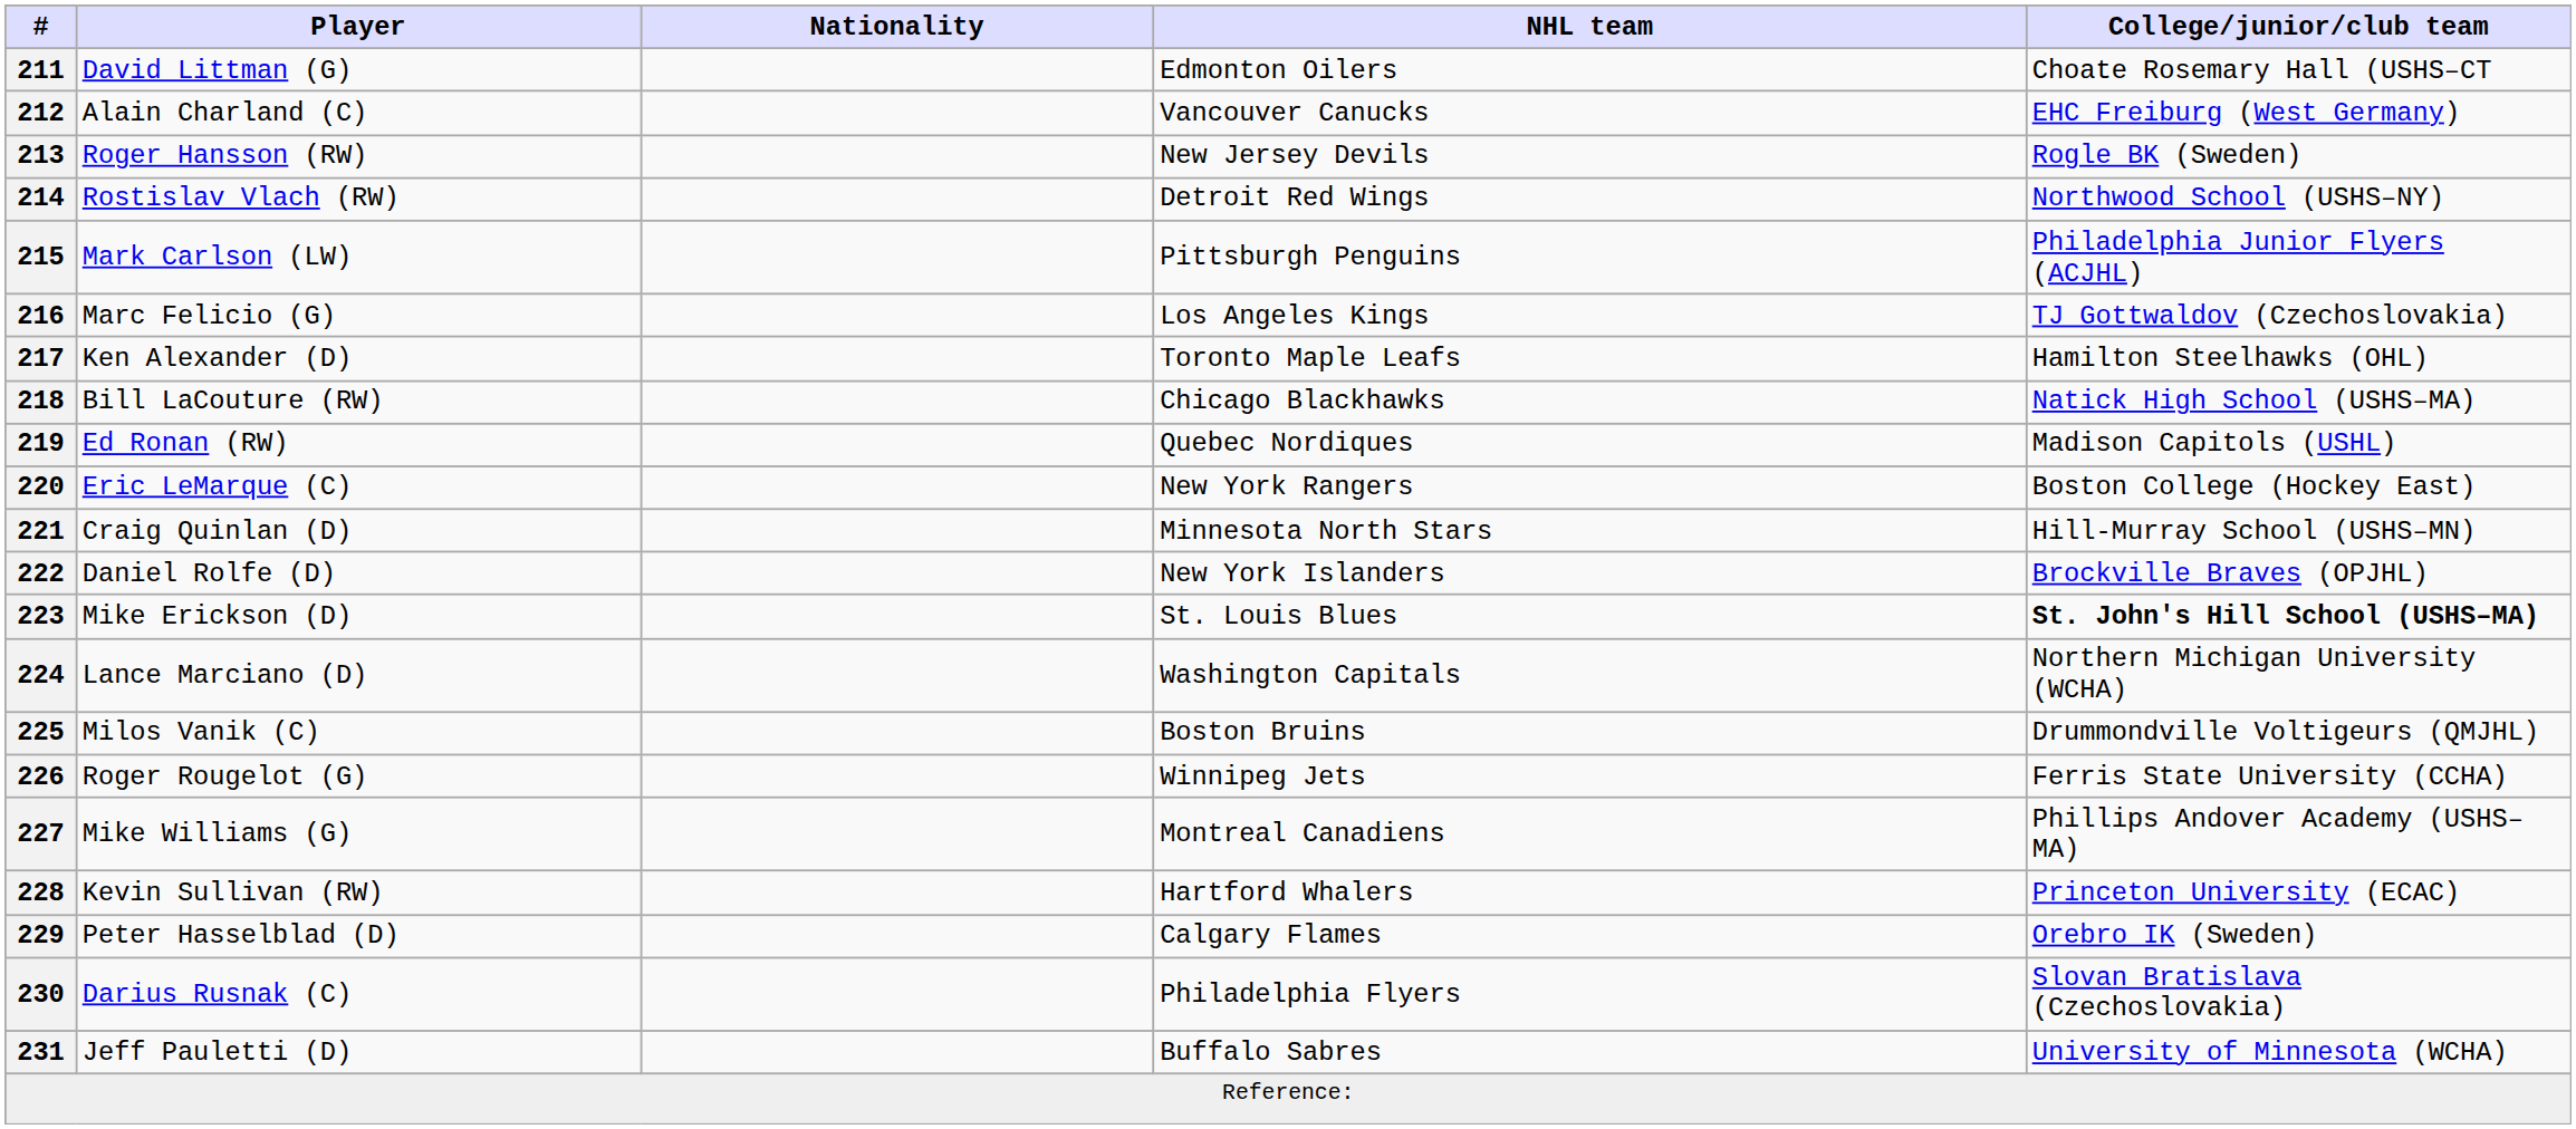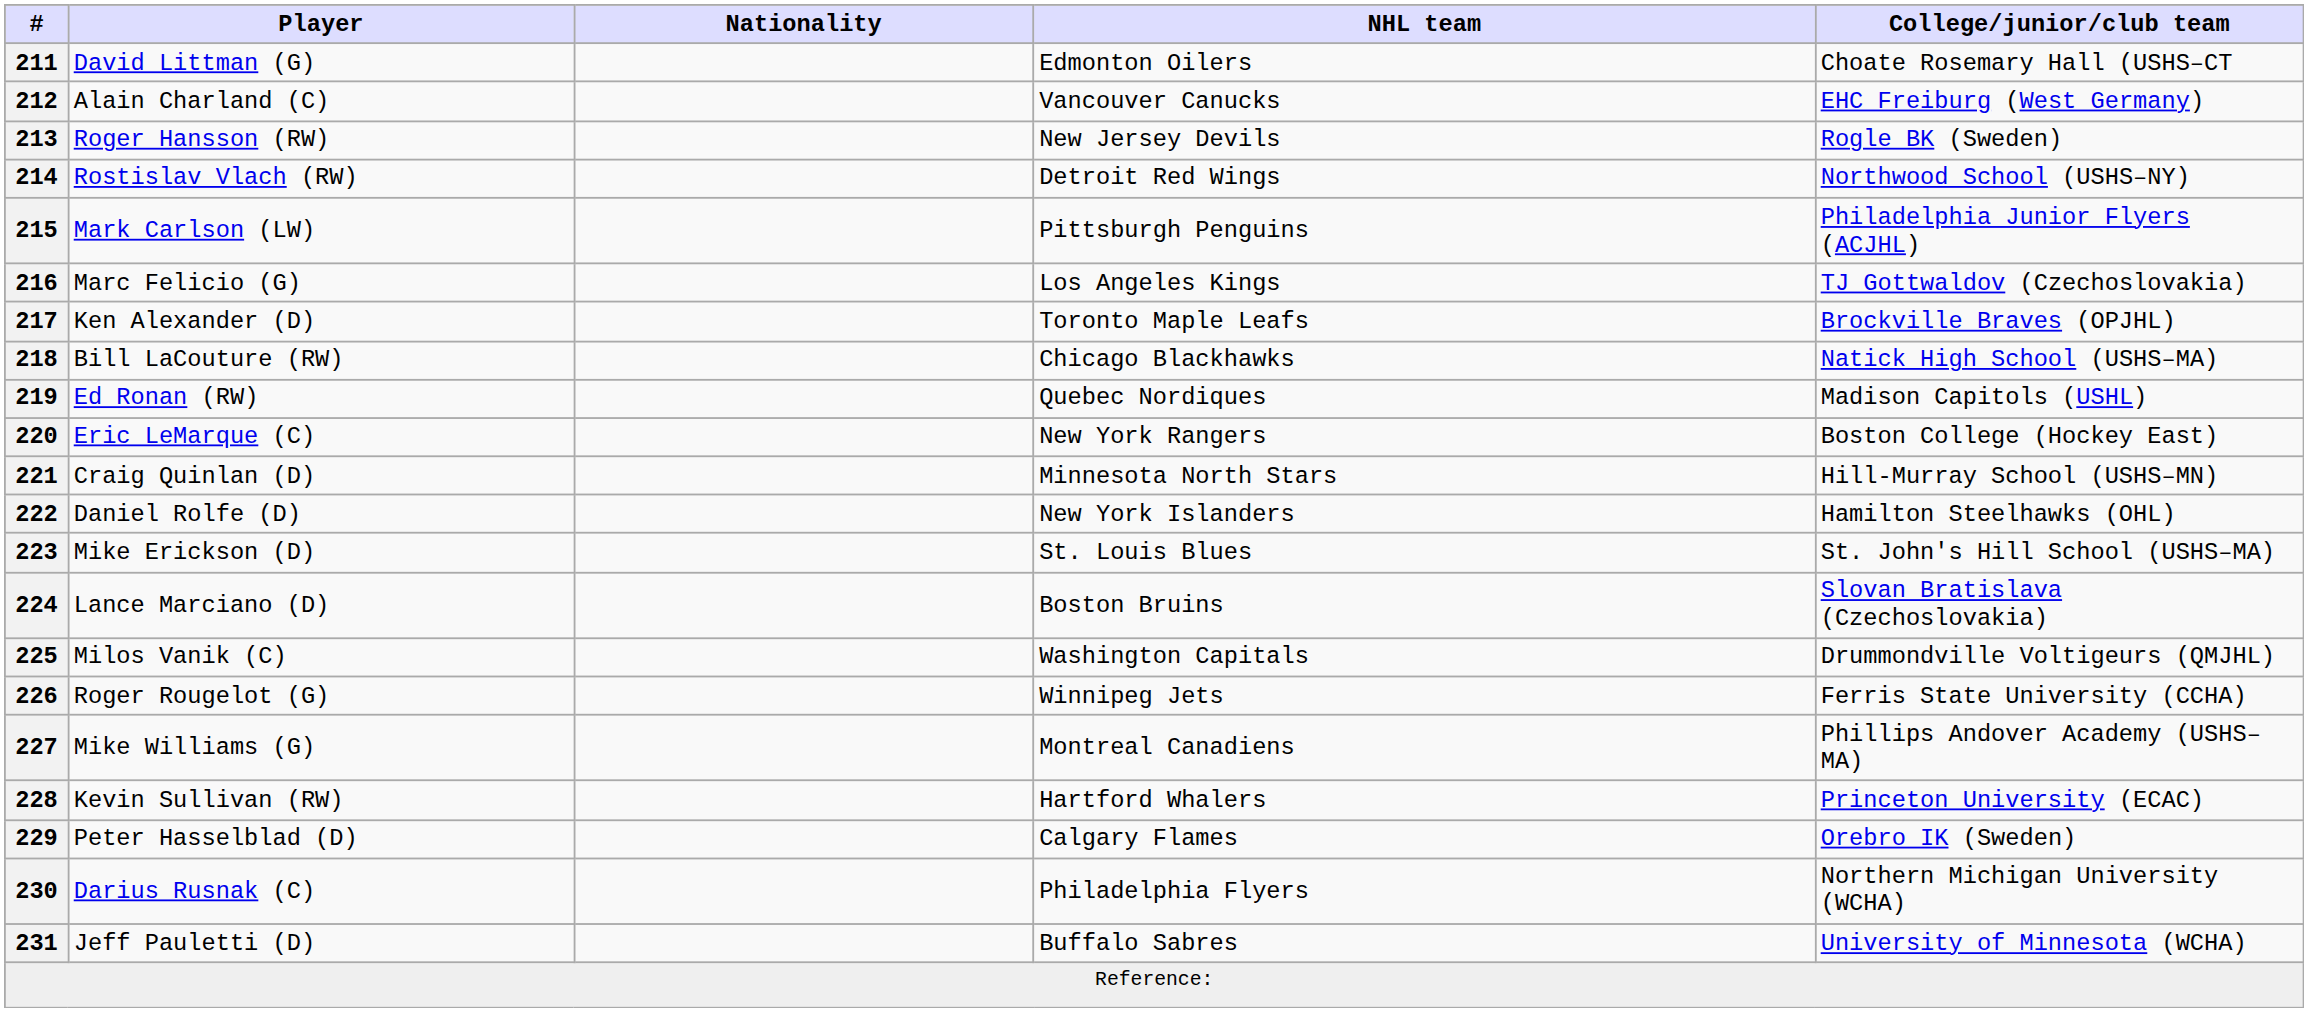217 | College/junior/club team: Hamilton Steelhawks (OHL) -> Brockville Braves (OPJHL)
222 | College/junior/club team: Brockville Braves (OPJHL) -> Hamilton Steelhawks (OHL)
223 | College/junior/club team: bold -> normal
224 | NHL team: Washington Capitals -> Boston Bruins
224 | College/junior/club team: Northern Michigan University (WCHA) -> Slovan Bratislava (Czechoslovakia)
225 | NHL team: Boston Bruins -> Washington Capitals
230 | College/junior/club team: Slovan Bratislava (Czechoslovakia) -> Northern Michigan University (WCHA)
